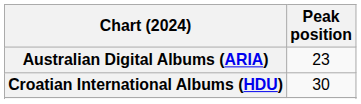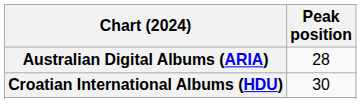Australian Digital Albums (ARIA) | Peak position: 23 -> 28
